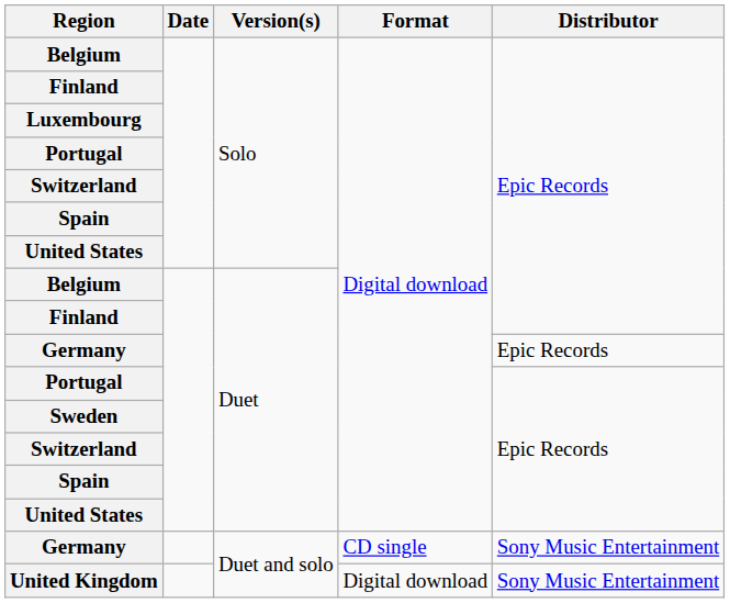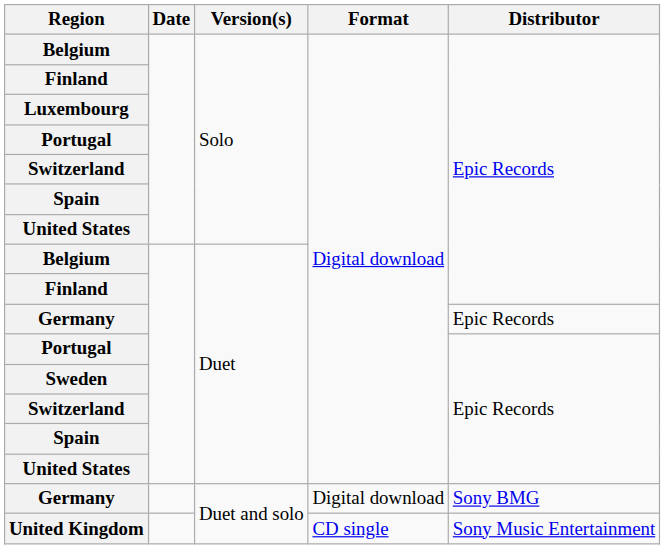Germany / Duet and solo | Format: CD single -> Digital download
Germany / Duet and solo | Distributor: Sony Music Entertainment -> Sony BMG
United Kingdom | Format: Digital download -> CD single
